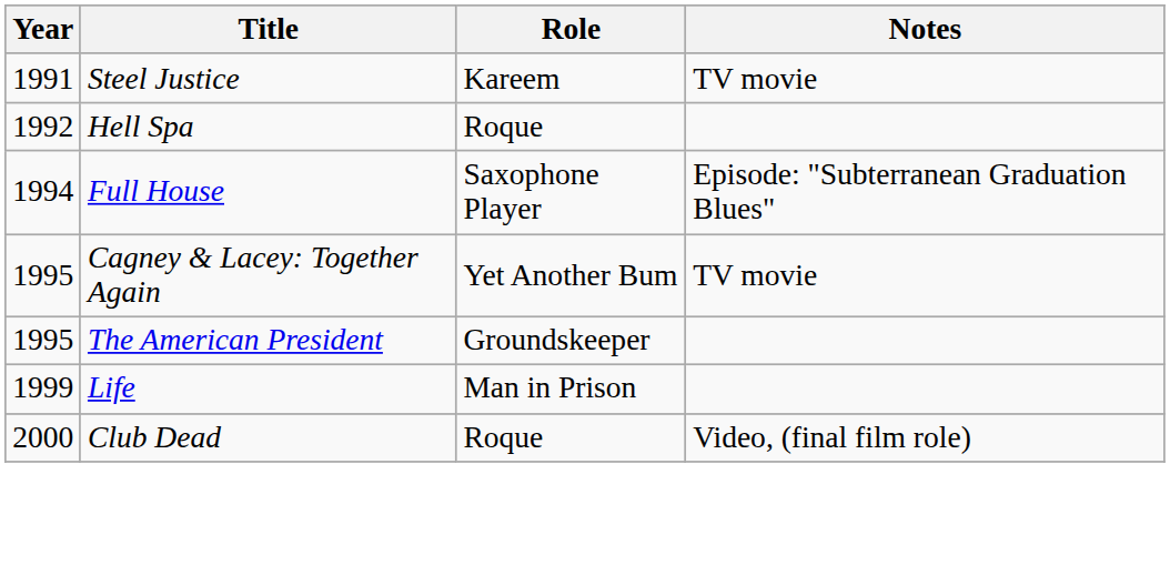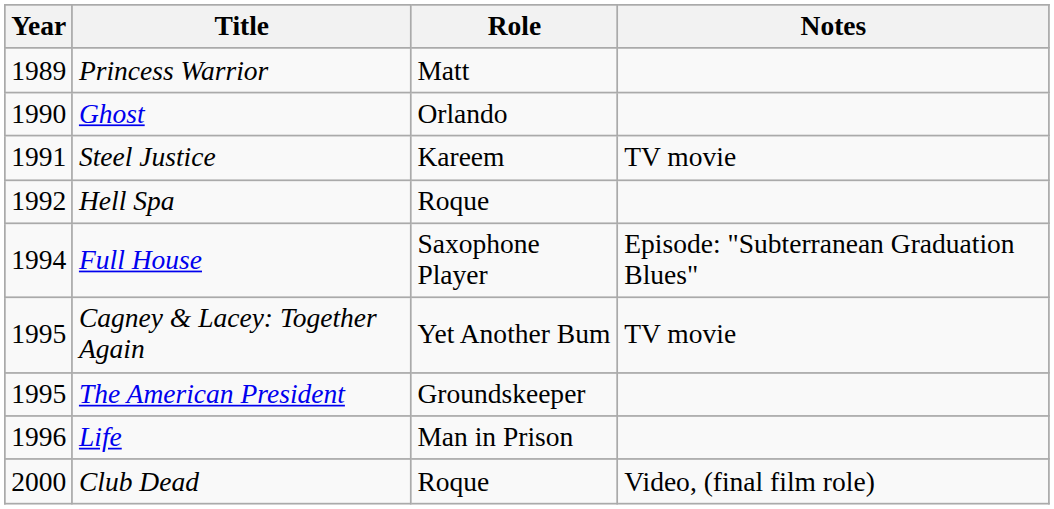+ row: 1989 | Princess Warrior | Matt
+ row: 1990 | Ghost | Orlando
Life | Year: 1999 -> 1996
